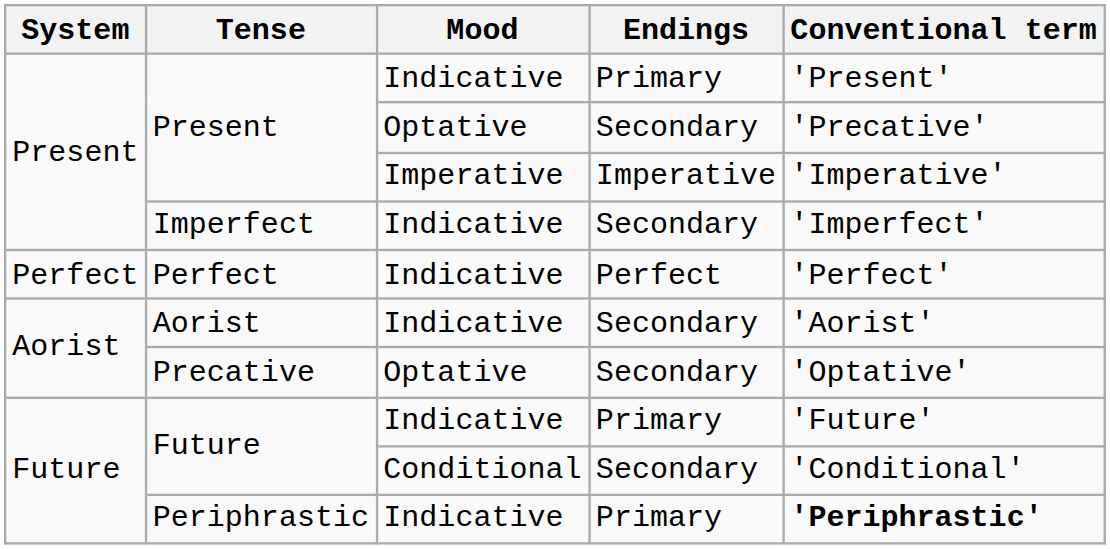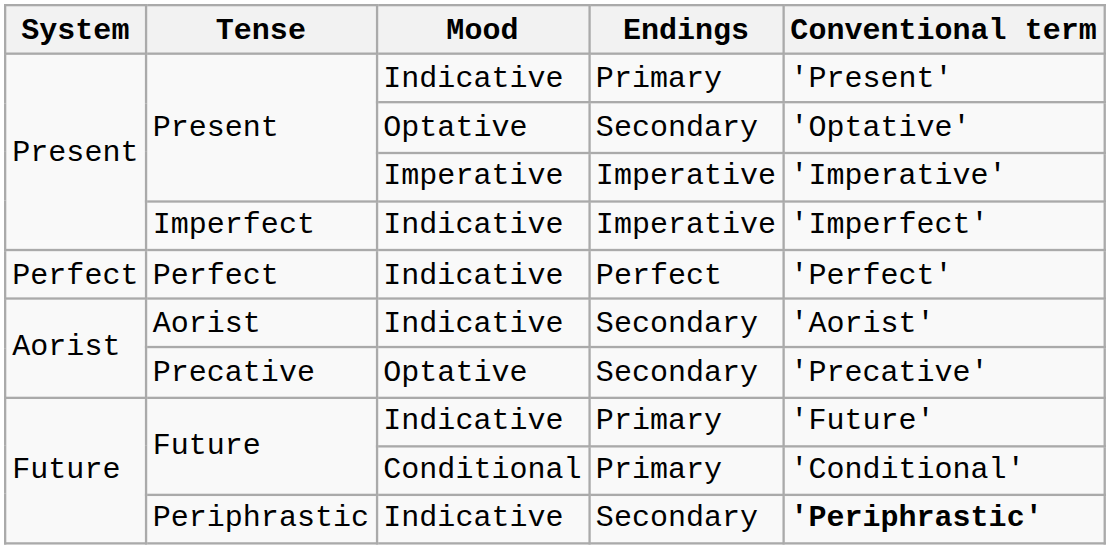Present / Optative | Conventional term: 'Precative' -> 'Optative'
Imperfect | Endings: Secondary -> Imperative
Precative | Conventional term: 'Optative' -> 'Precative'
Future / Conditional | Endings: Secondary -> Primary
Periphrastic | Endings: Primary -> Secondary
